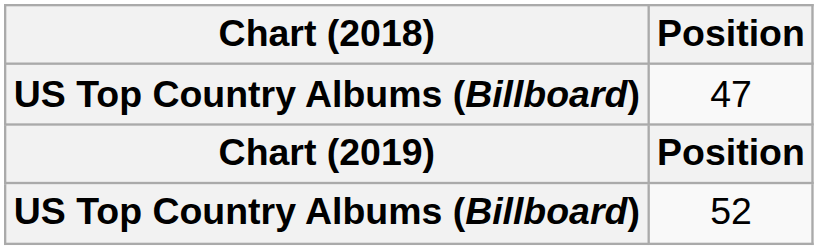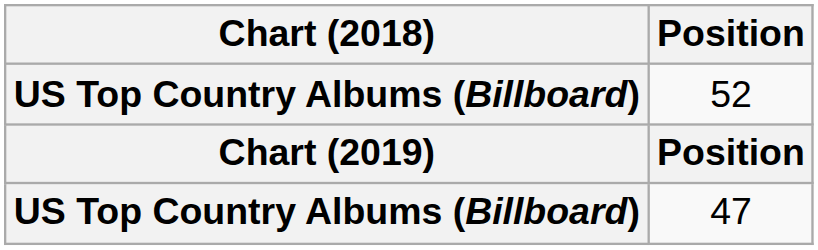rows swapped: 47 <-> 52
